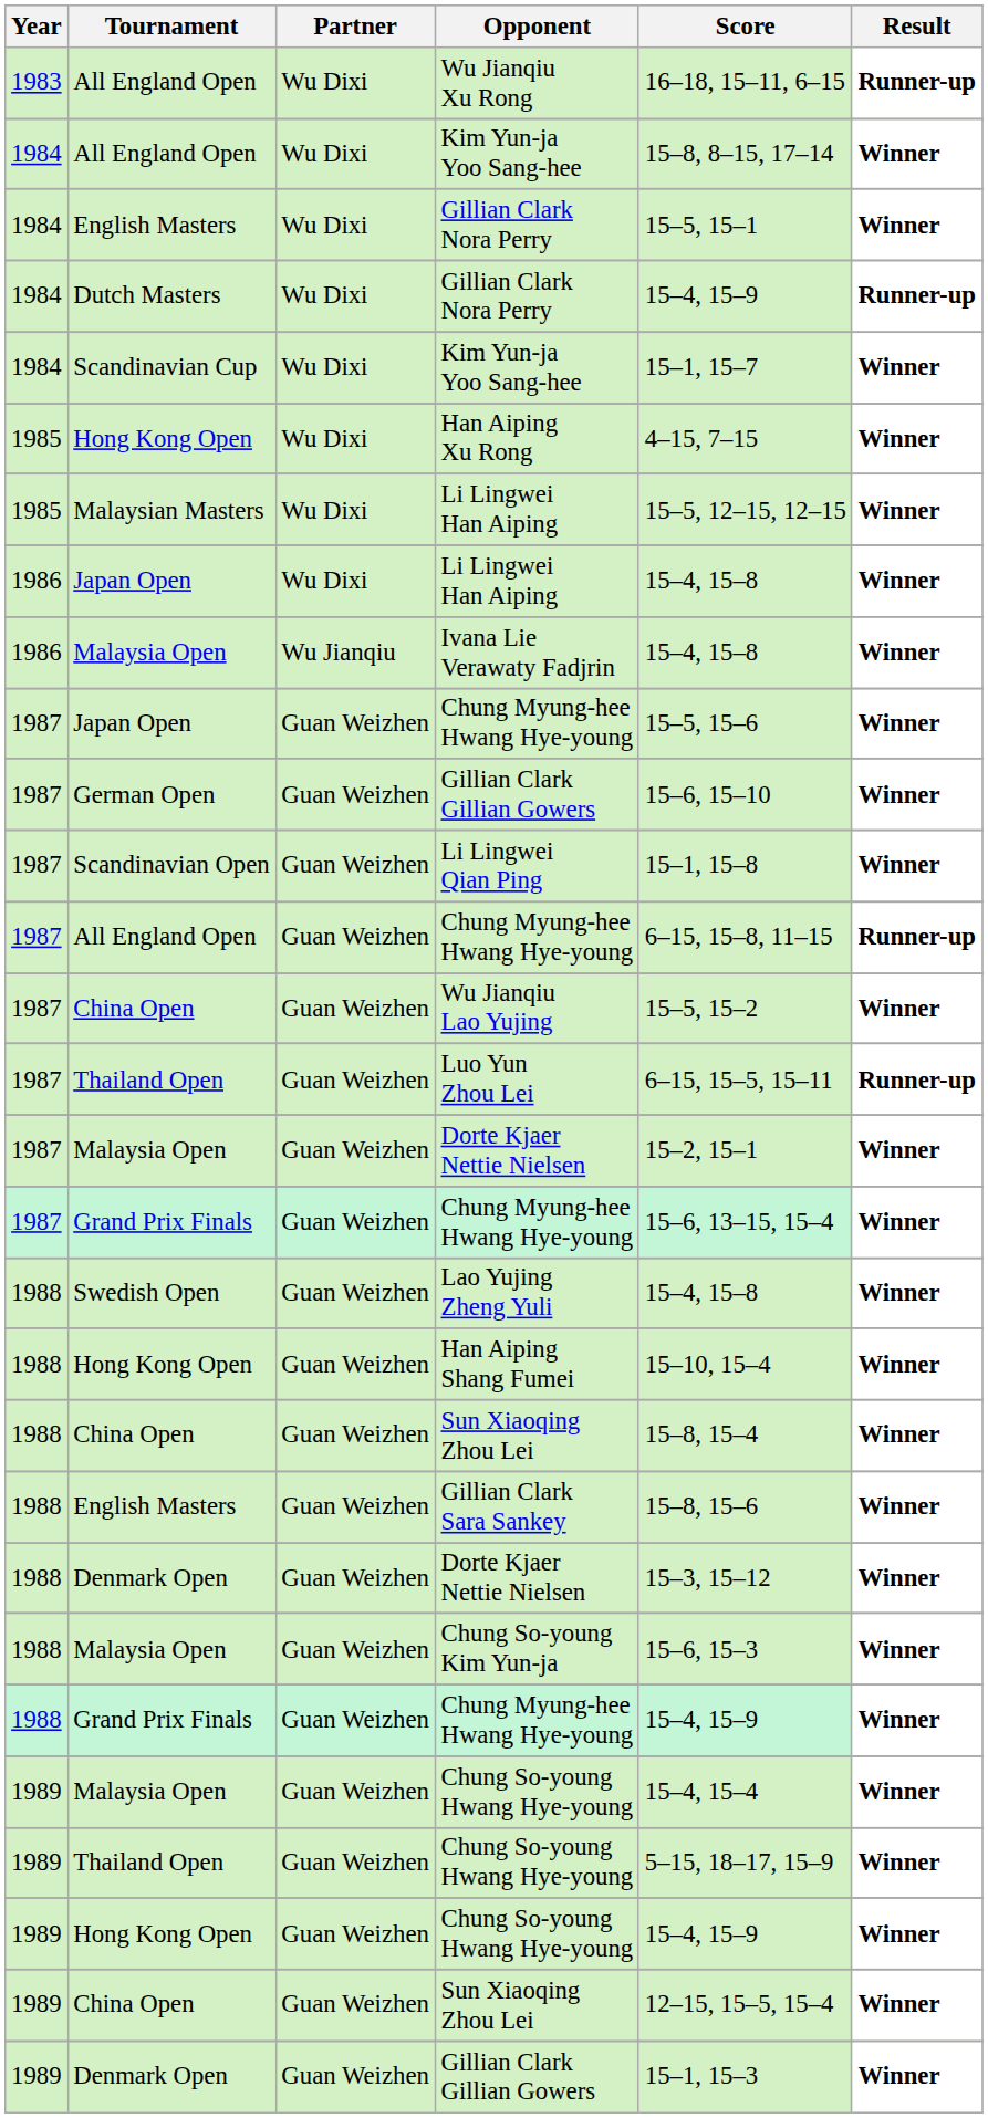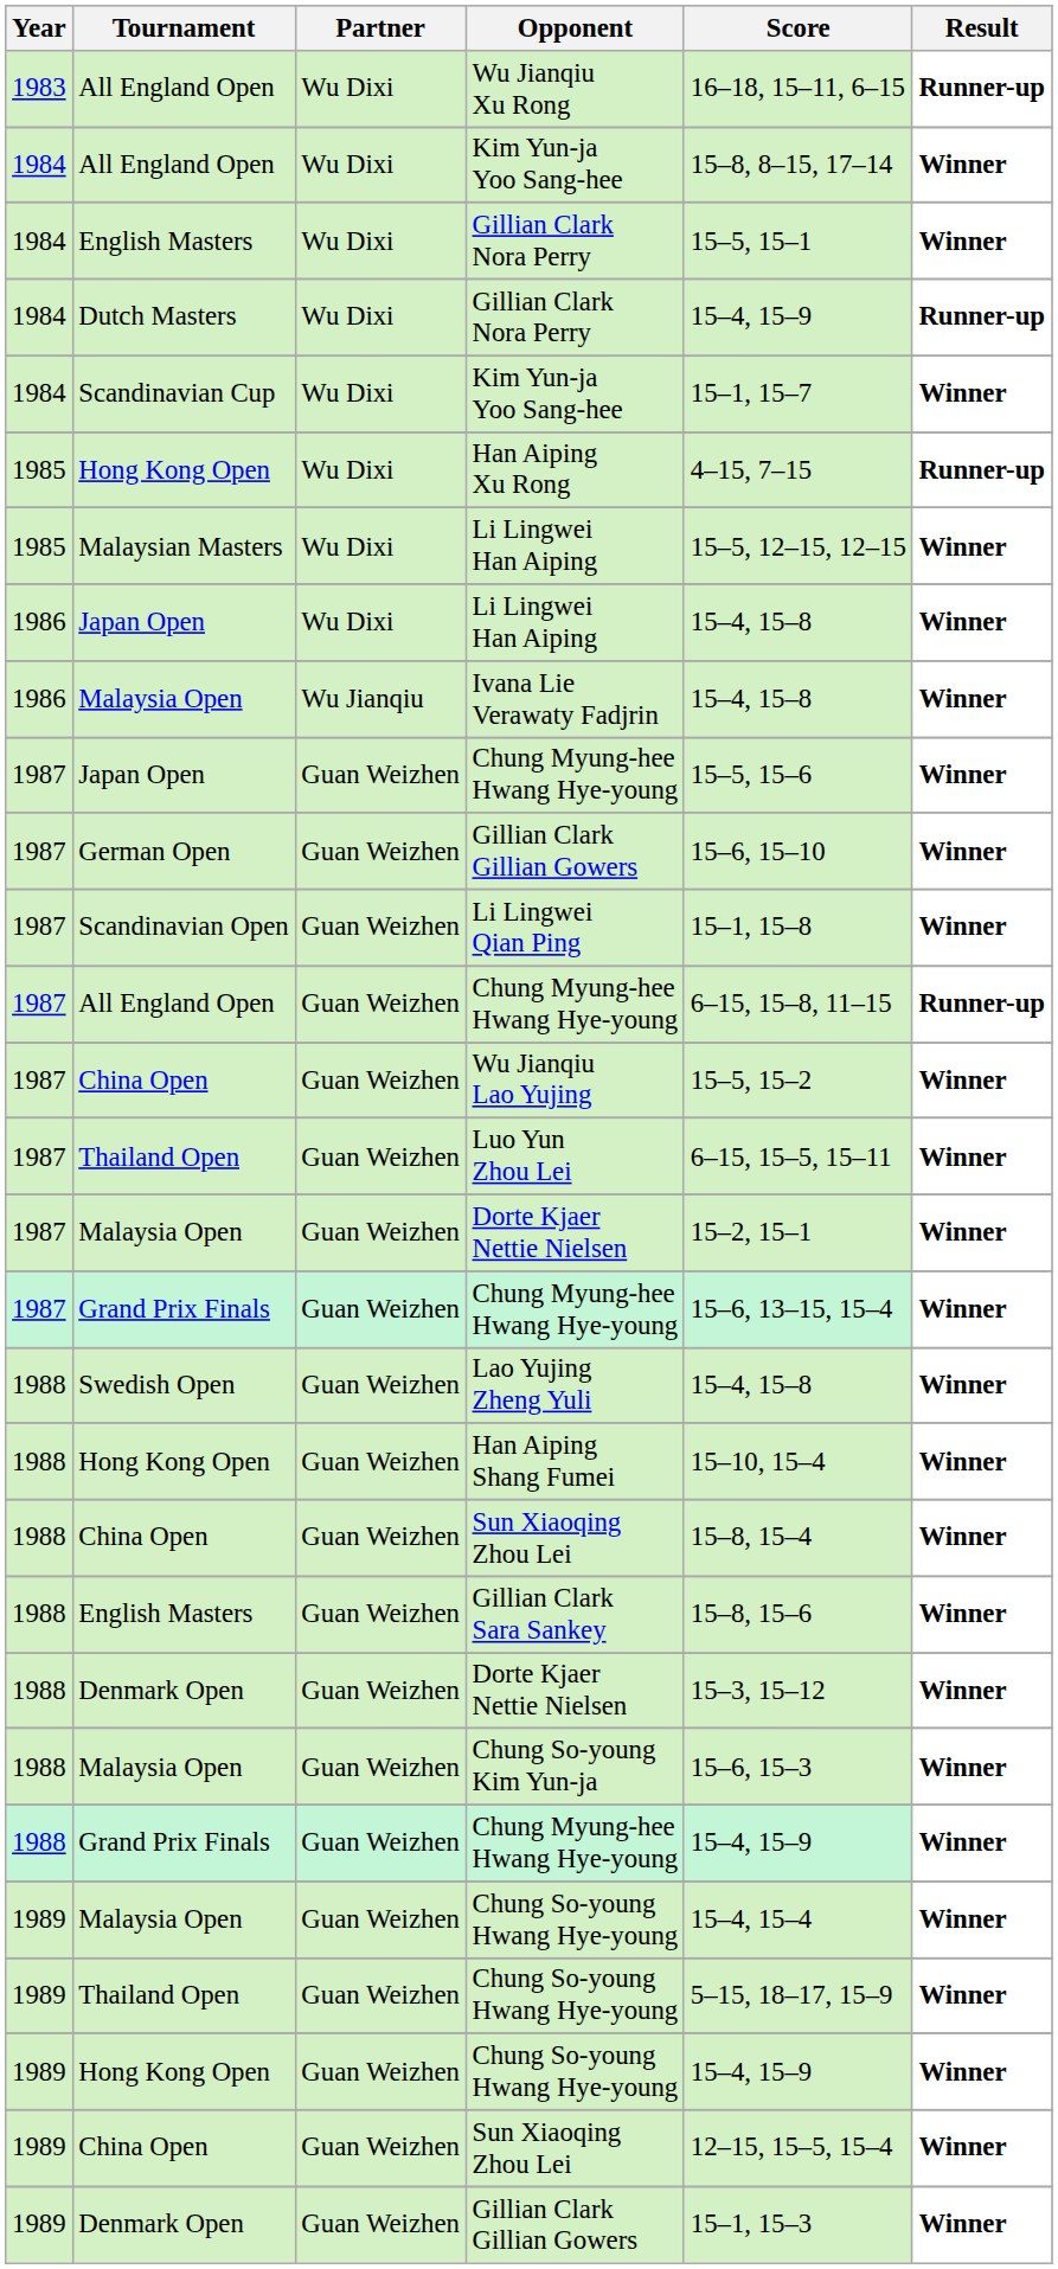Han Aiping Xu Rong | Result: Winner -> Runner-up
Luo Yun Zhou Lei | Result: Runner-up -> Winner
